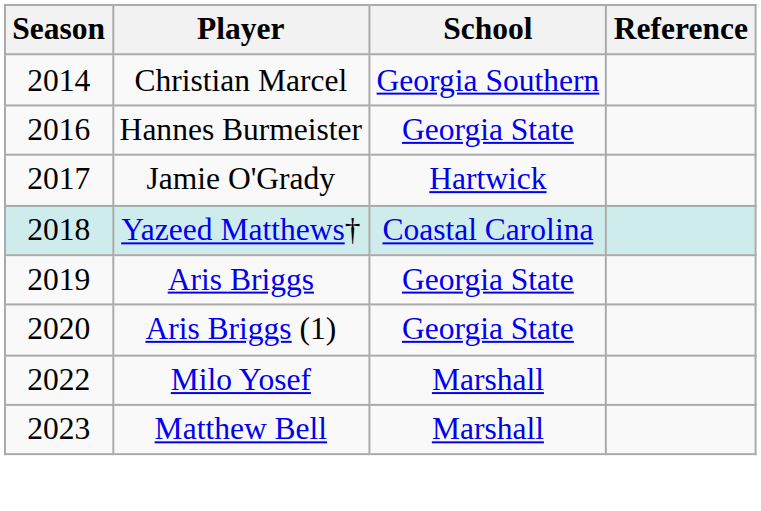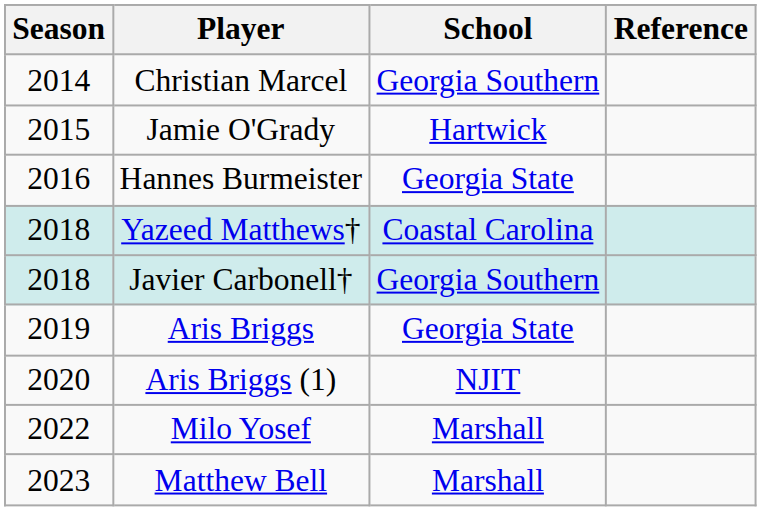+ row: 2015 | Jamie O'Grady | Hartwick
- row: 2017 | Jamie O'Grady | Hartwick
+ row: 2018 | Javier Carbonell† | Georgia Southern
Aris Briggs (1) | School: Georgia State -> NJIT
